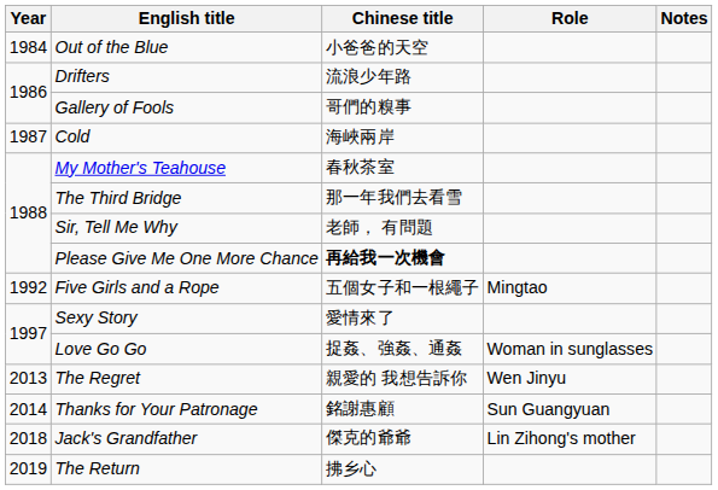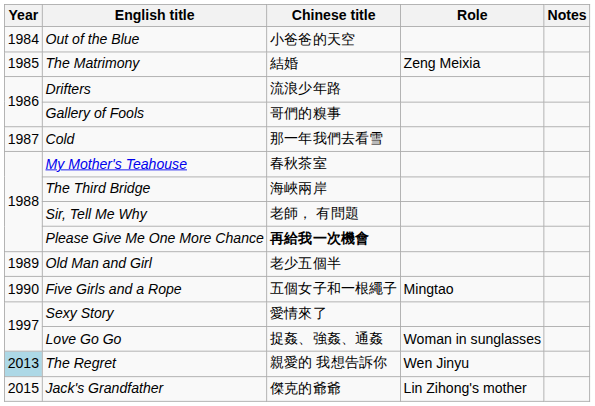+ row: 1985 | The Matrimony | 結婚 | Zeng Meixia
Cold | Chinese title: 海峽兩岸 -> 那一年我們去看雪
The Third Bridge | Chinese title: 那一年我們去看雪 -> 海峽兩岸
+ row: 1989 | Old Man and Girl | 老少五個半
Five Girls and a Rope | Year: 1992 -> 1990
The Regret | Year: no background -> lightblue background
- row: 2014 | Thanks for Your Patronage | 銘謝惠顧 | Sun Guangyuan
Jack's Grandfather | Year: 2018 -> 2015
- row: 2019 | The Return | 拂乡心
